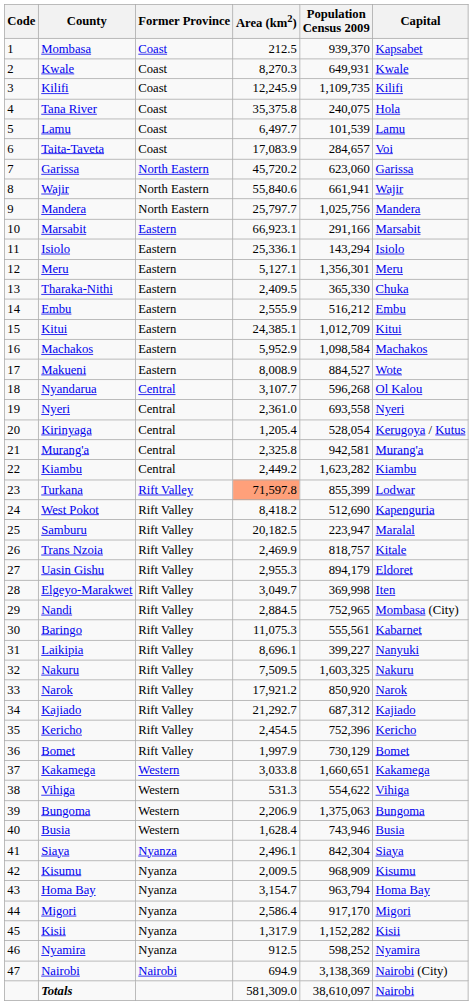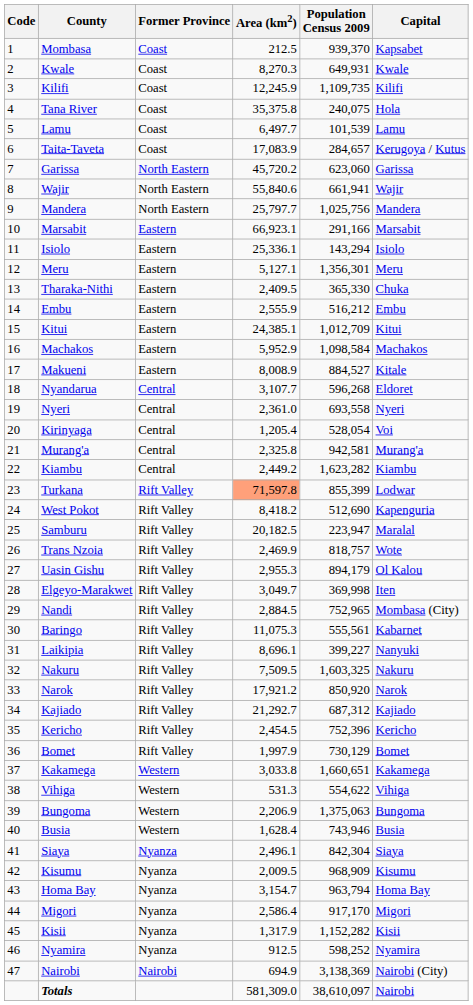Taita-Taveta | Capital: Voi -> Kerugoya / Kutus
Makueni | Capital: Wote -> Kitale
Nyandarua | Capital: Ol Kalou -> Eldoret
Kirinyaga | Capital: Kerugoya / Kutus -> Voi
Trans Nzoia | Capital: Kitale -> Wote
Uasin Gishu | Capital: Eldoret -> Ol Kalou
